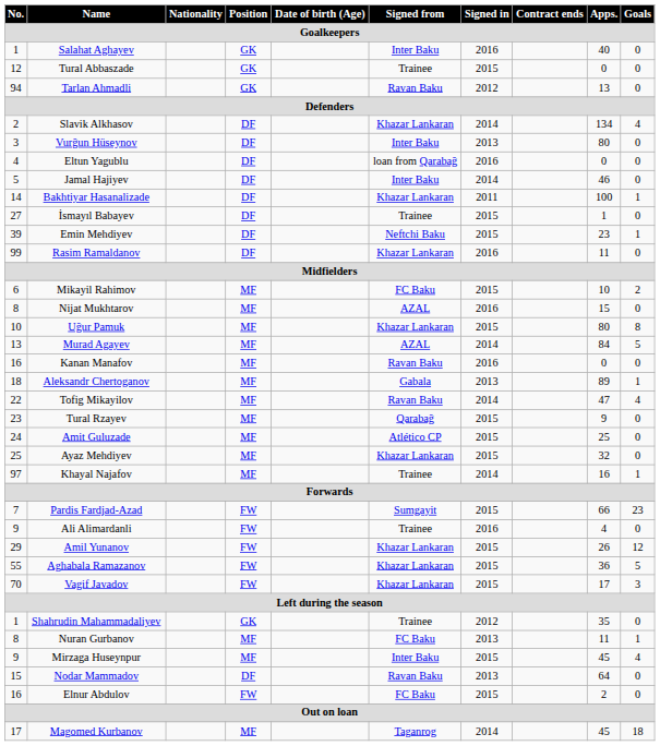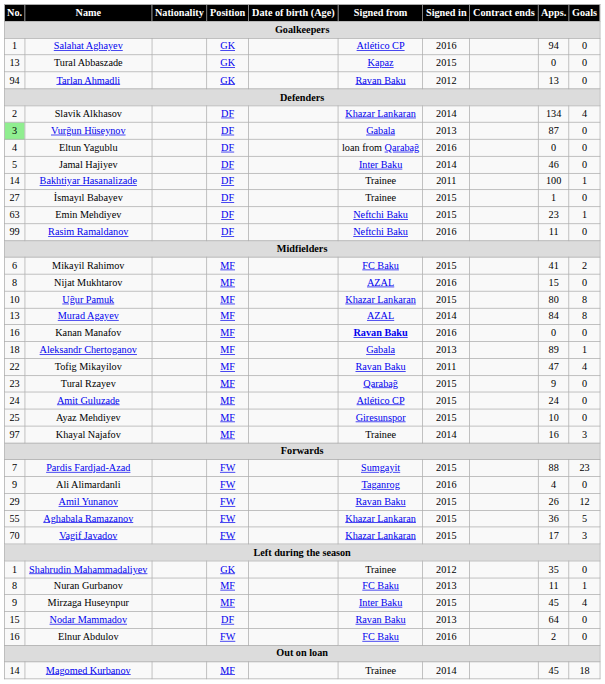Salahat Aghayev | Signed from: Inter Baku -> Atlético CP
Salahat Aghayev | Apps.: 40 -> 94
Tural Abbaszade | No.: 12 -> 13
Tural Abbaszade | Signed from: Trainee -> Kapaz
Vurğun Hüseynov | No.: no background -> lightgreen background
Vurğun Hüseynov | Signed from: Inter Baku -> Gabala
Vurğun Hüseynov | Apps.: 80 -> 87
Bakhtiyar Hasanalizade | Signed from: Khazar Lankaran -> Trainee
Emin Mehdiyev | No.: 39 -> 63
Rasim Ramaldanov | Signed from: Khazar Lankaran -> Neftchi Baku
Mikayil Rahimov | Apps.: 10 -> 41
Murad Agayev | Goals: 5 -> 8
Kanan Manafov | Signed from: normal -> bold
Tofig Mikayilov | Signed in: 2014 -> 2011
Amit Guluzade | Apps.: 25 -> 24
Ayaz Mehdiyev | Signed from: Khazar Lankaran -> Giresunspor
Ayaz Mehdiyev | Apps.: 32 -> 10
Khayal Najafov | Goals: 1 -> 3
Pardis Fardjad-Azad | Apps.: 66 -> 88
Ali Alimardanli | Signed from: Trainee -> Taganrog
Amil Yunanov | Signed from: Khazar Lankaran -> Ravan Baku
Elnur Abdulov | Signed in: 2015 -> 2016
Magomed Kurbanov | No.: 17 -> 14
Magomed Kurbanov | Signed from: Taganrog -> Trainee
